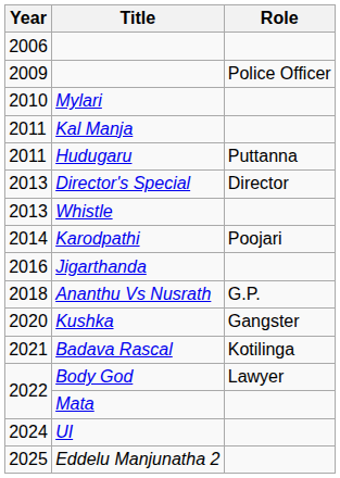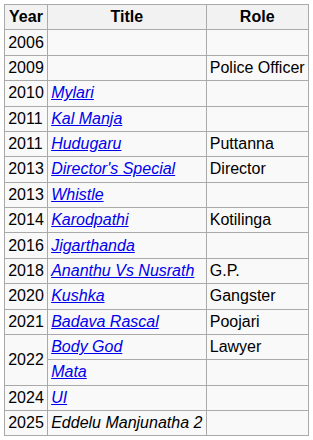Karodpathi | Role: Poojari -> Kotilinga
Badava Rascal | Role: Kotilinga -> Poojari
